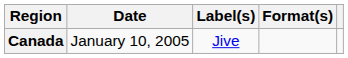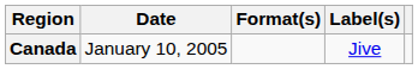columns swapped: Format(s) <-> Label(s)
